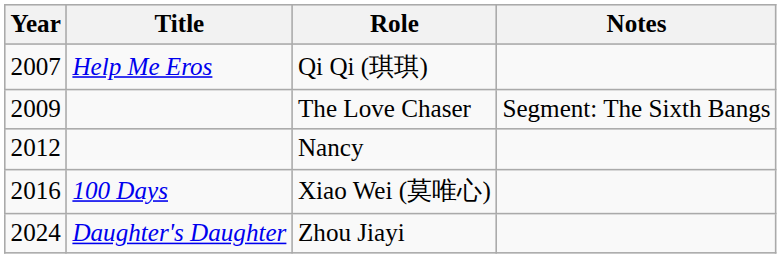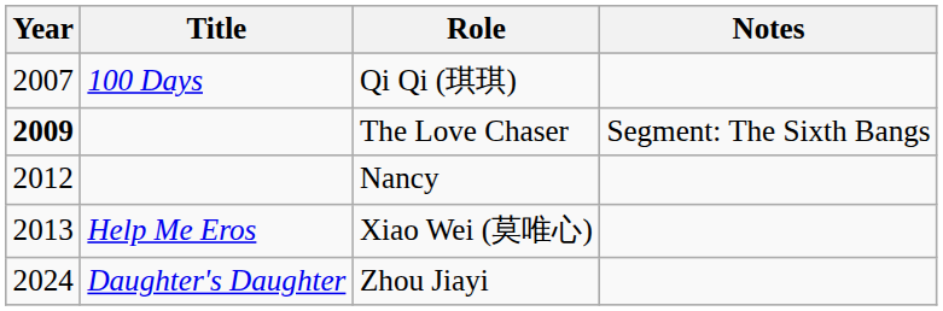Qi Qi (琪琪) | Title: Help Me Eros -> 100 Days
The Love Chaser | Year: normal -> bold
Xiao Wei (莫唯心) | Year: 2016 -> 2013
Xiao Wei (莫唯心) | Title: 100 Days -> Help Me Eros
